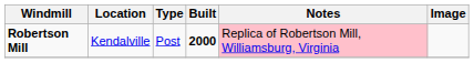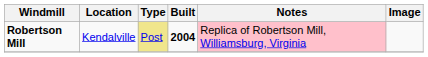Robertson Mill | Type: no background -> khaki background
Robertson Mill | Built: 2000 -> 2004
